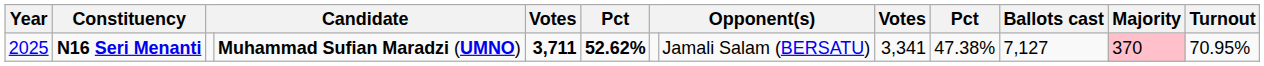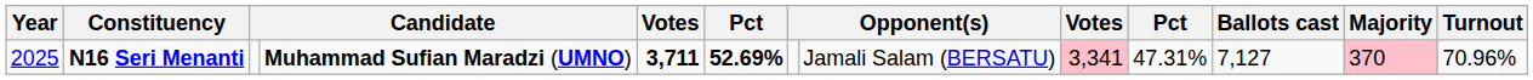N16 Seri Menanti | column 6: 52.62% -> 52.69%
N16 Seri Menanti | column 9: no background -> pink background
N16 Seri Menanti | column 10: 47.38% -> 47.31%
N16 Seri Menanti | Turnout: 70.95% -> 70.96%
